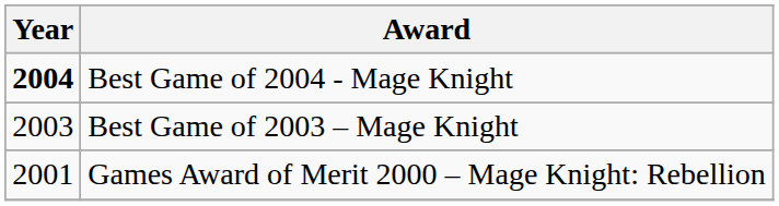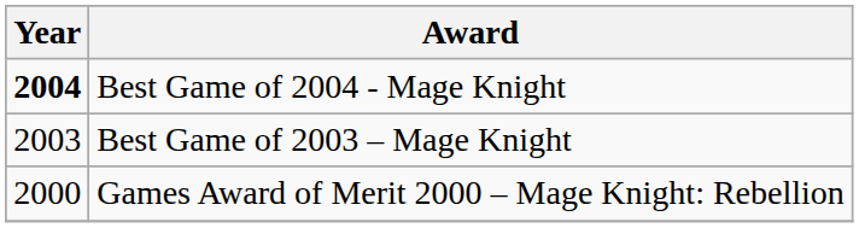Games Award of Merit 2000 – Mage Knight: Rebellion | Year: 2001 -> 2000
